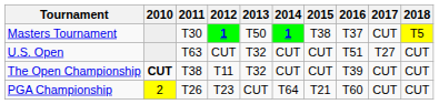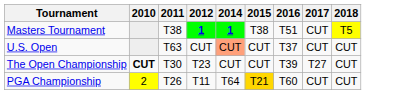- column: 2013 | T50 | T32 | T32 | CUT
Masters Tournament | 2011: T30 -> T38
Masters Tournament | 2016: T37 -> T51
U.S. Open | 2014: no background -> lightsalmon background
U.S. Open | 2016: T51 -> T37
U.S. Open | 2017: T27 -> CUT
The Open Championship | 2011: T38 -> T30
The Open Championship | 2012: T11 -> T23
The Open Championship | 2017: CUT -> T27
PGA Championship | 2012: T23 -> T11
PGA Championship | 2015: no background -> gold background
